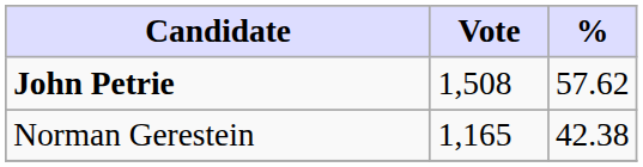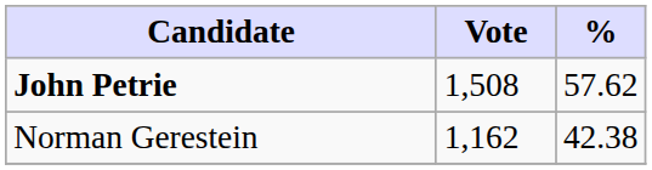Norman Gerestein | Vote: 1,165 -> 1,162
